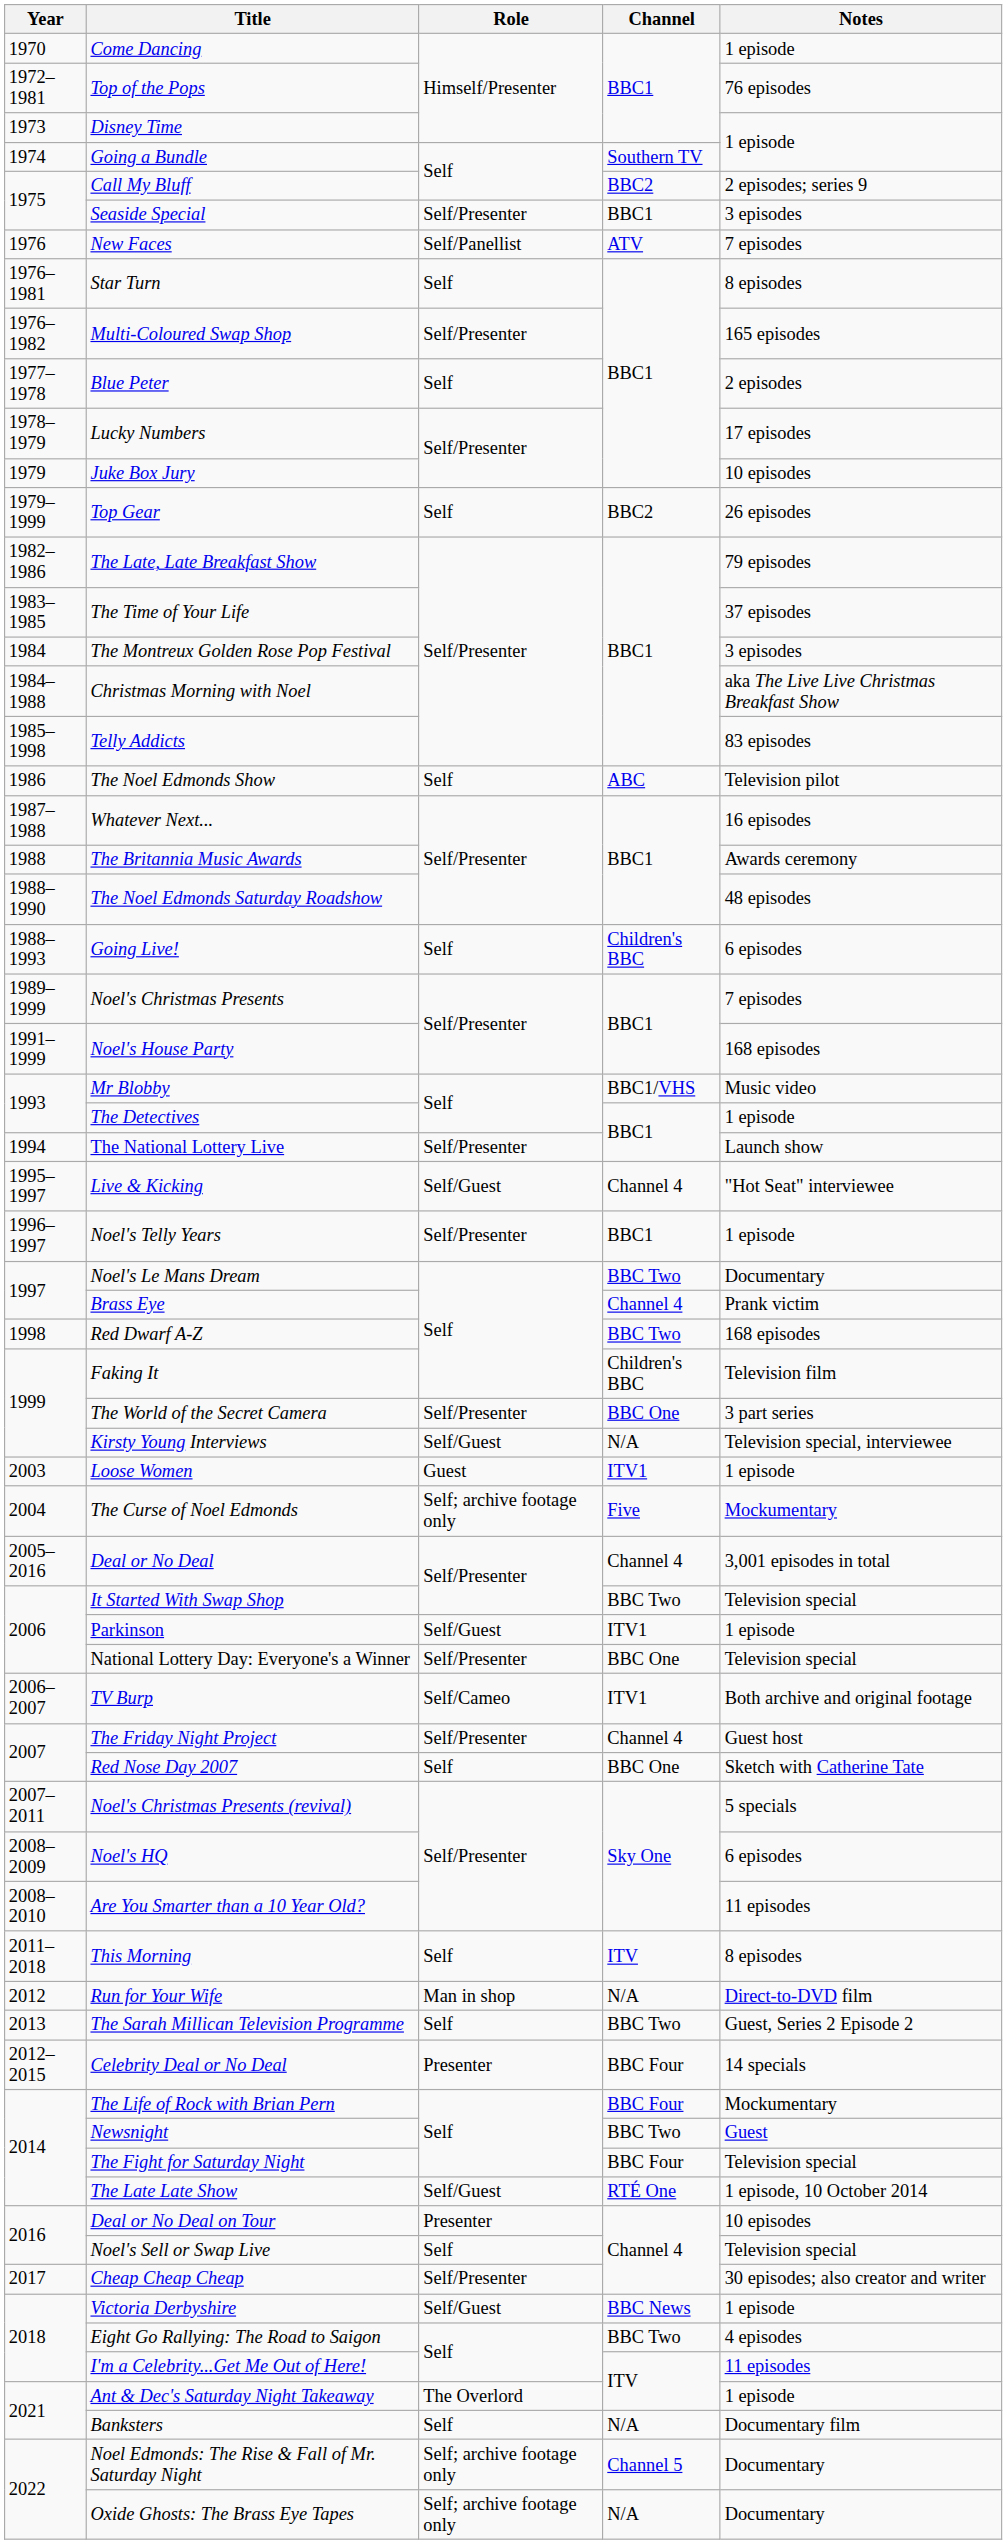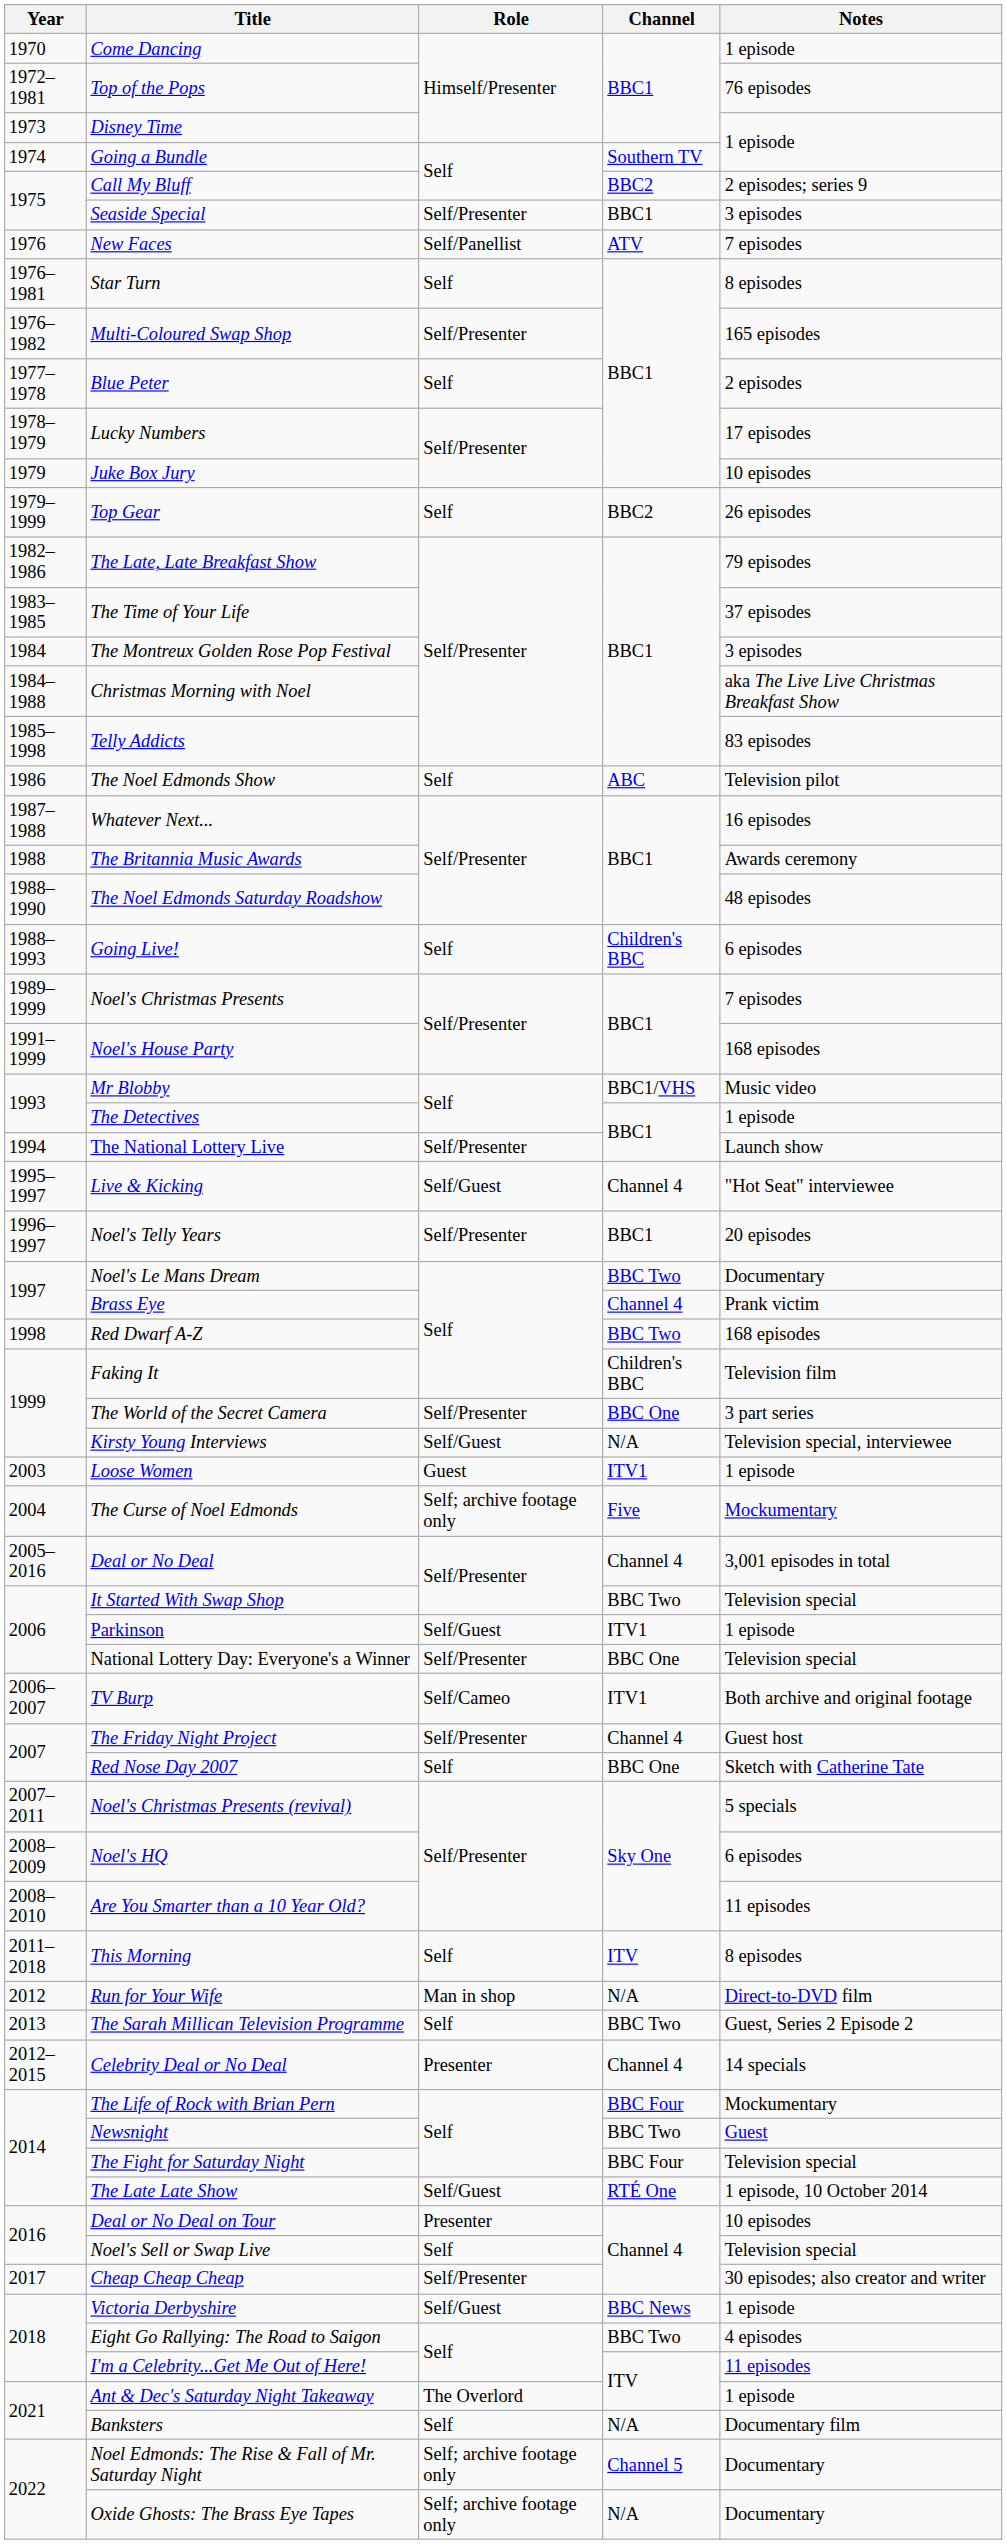Noel's Telly Years | Notes: 1 episode -> 20 episodes
Celebrity Deal or No Deal | Channel: BBC Four -> Channel 4
